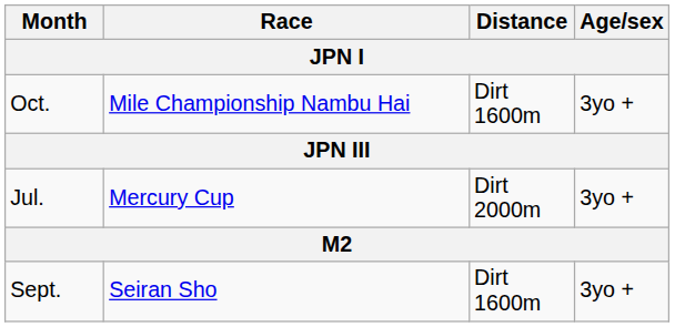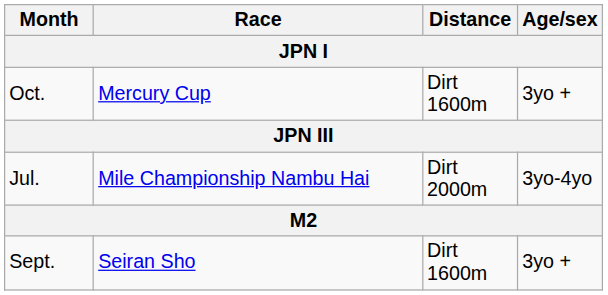Oct. | Race: Mile Championship Nambu Hai -> Mercury Cup
Jul. | Race: Mercury Cup -> Mile Championship Nambu Hai
Jul. | Age/sex: 3yo + -> 3yo-4yo
